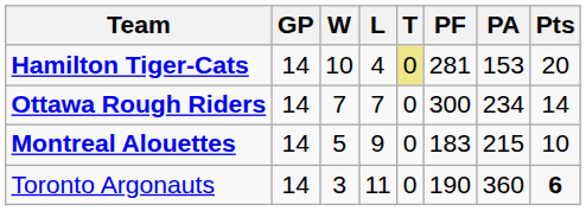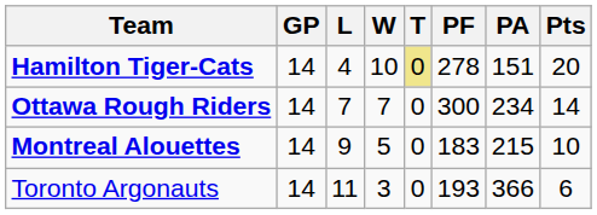columns swapped: W <-> L
Hamilton Tiger-Cats | PF: 281 -> 278
Hamilton Tiger-Cats | PA: 153 -> 151
Toronto Argonauts | PF: 190 -> 193
Toronto Argonauts | PA: 360 -> 366
Toronto Argonauts | Pts: bold -> normal
